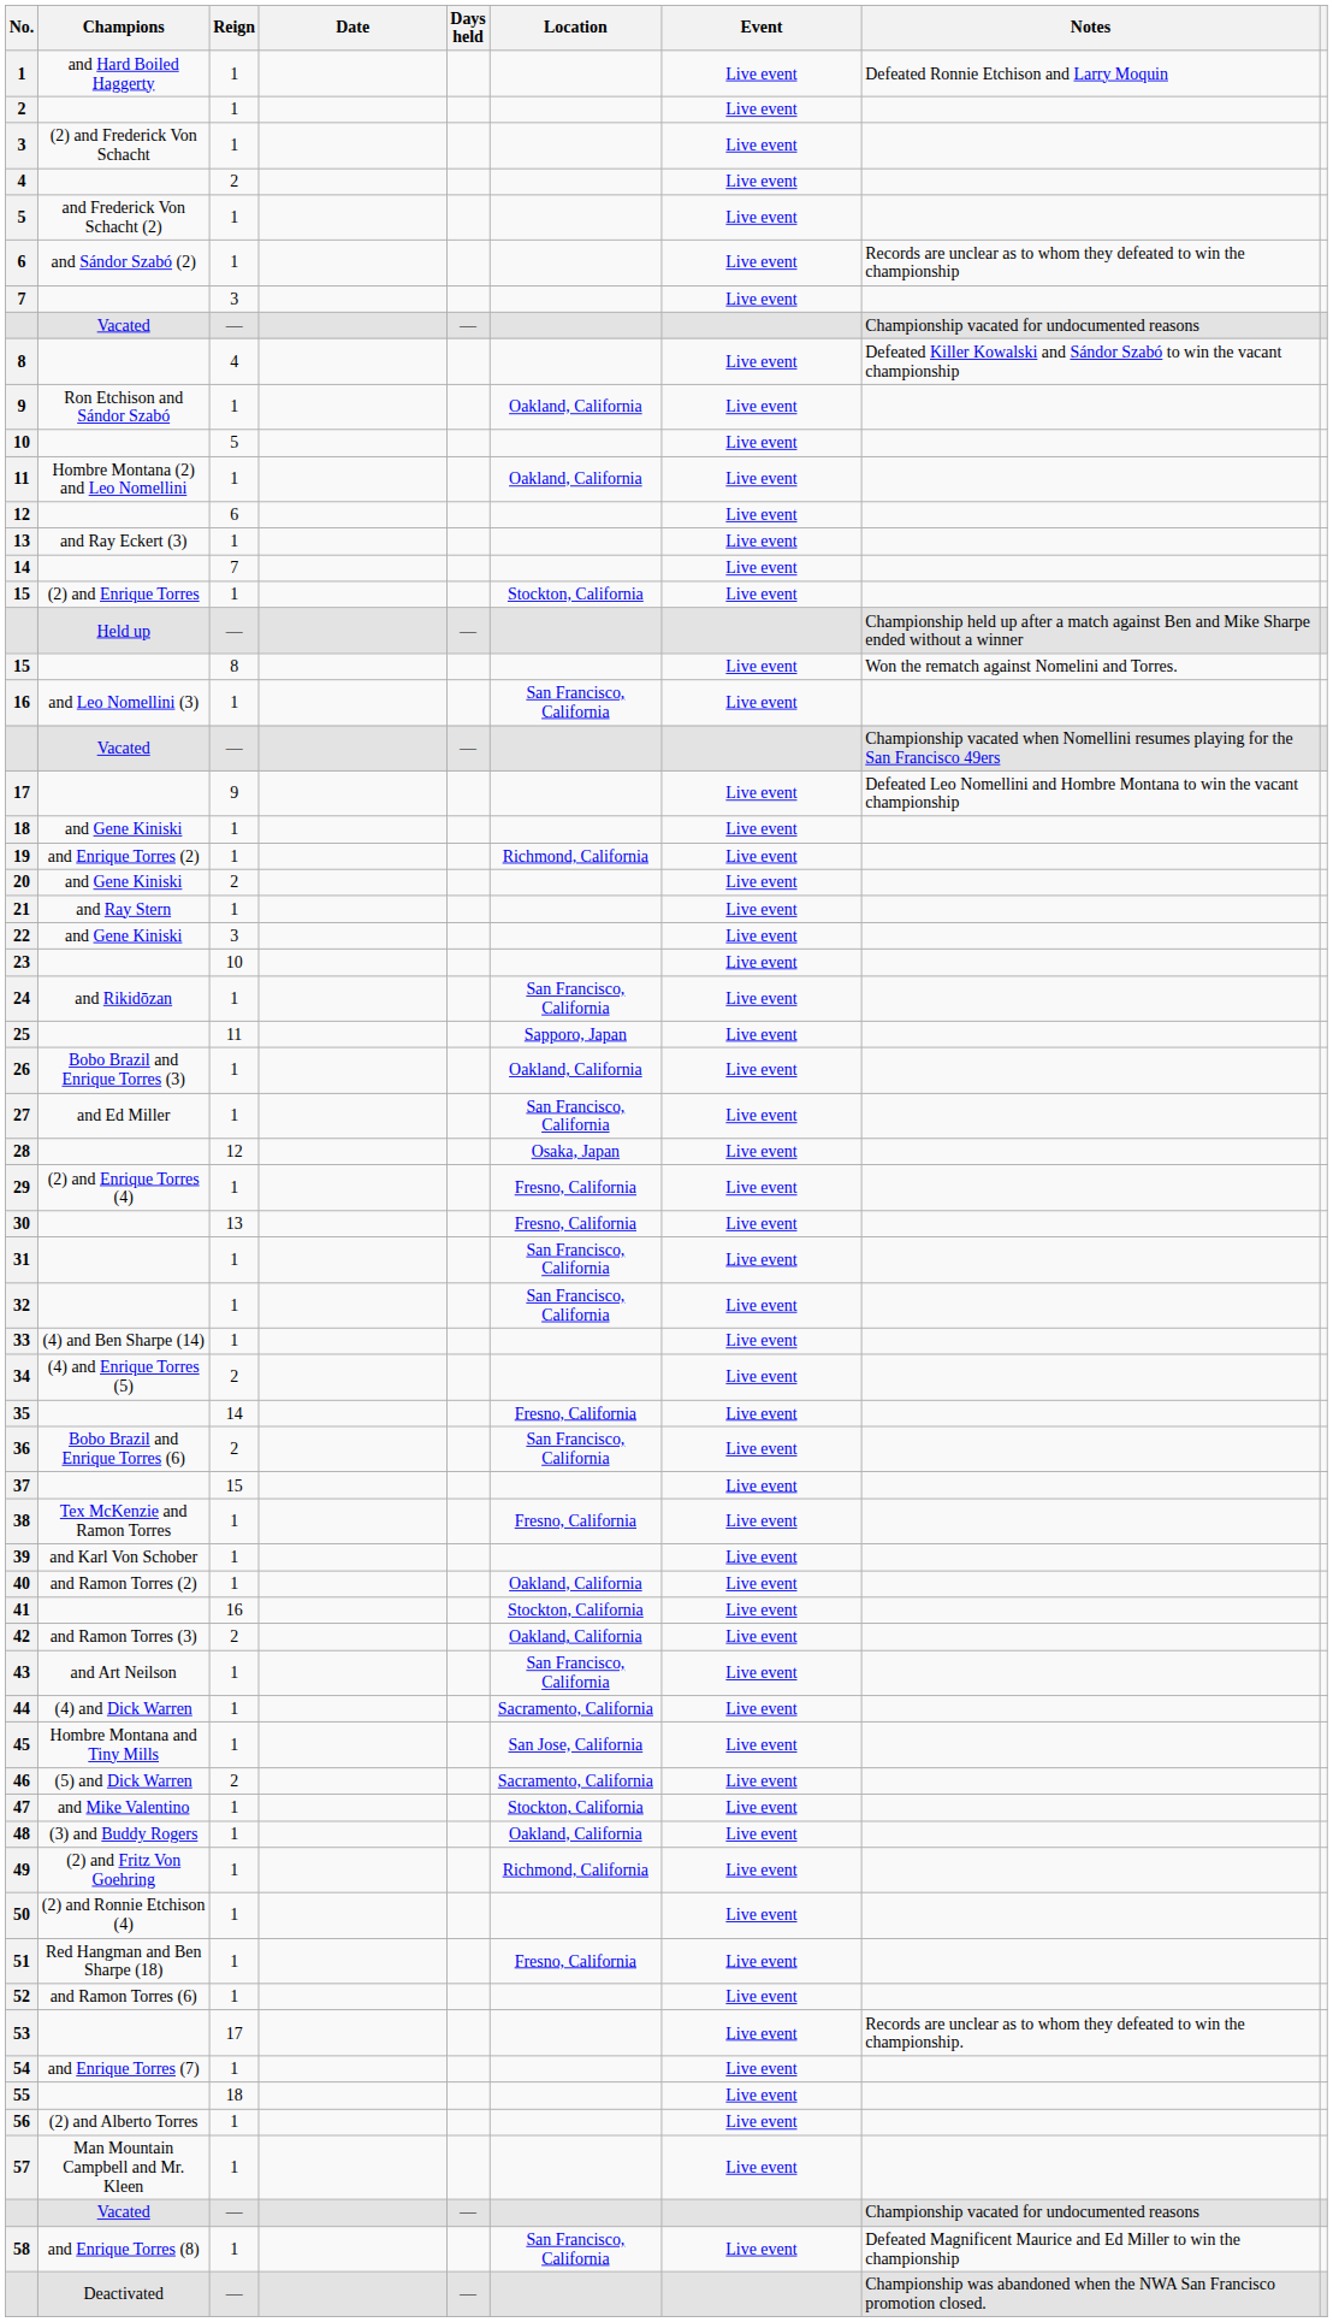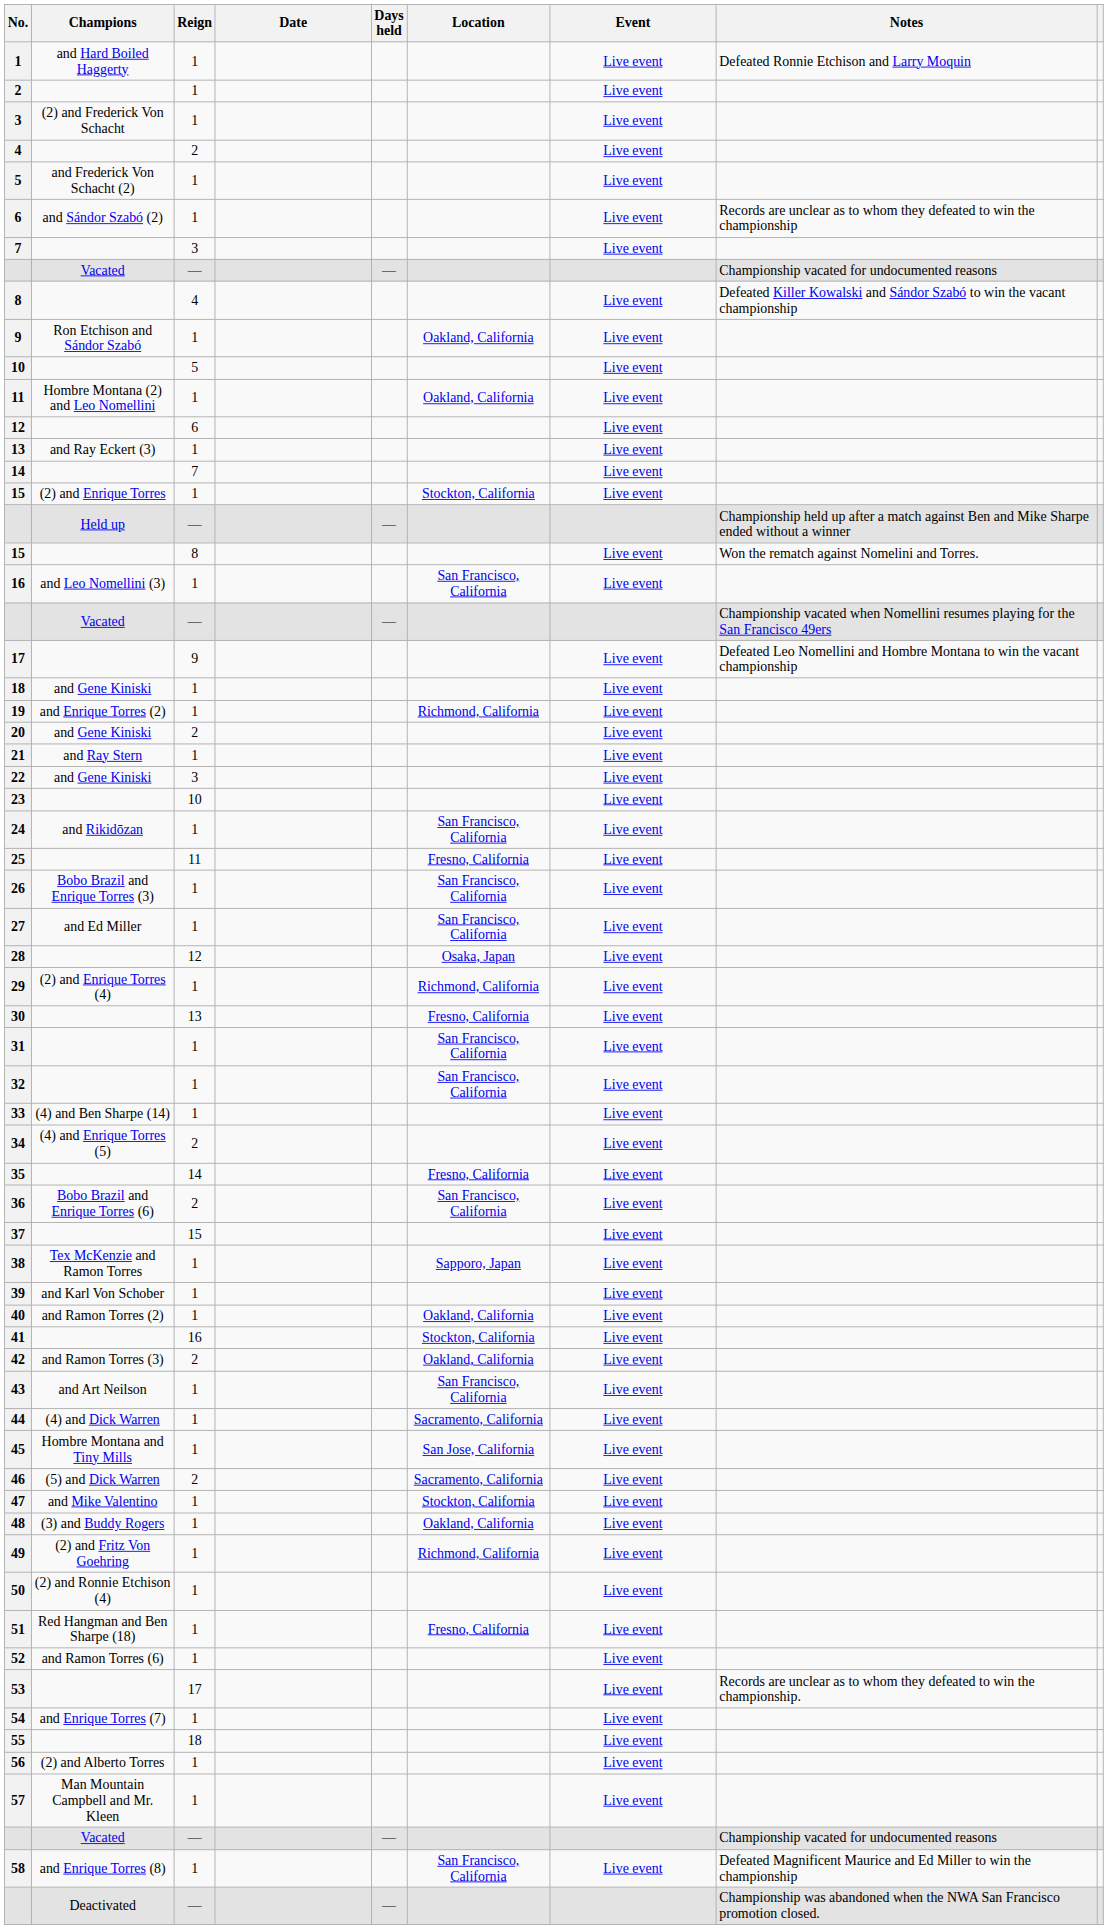25 | Location: Sapporo, Japan -> Fresno, California
26 | Location: Oakland, California -> San Francisco, California
29 | Location: Fresno, California -> Richmond, California
38 | Location: Fresno, California -> Sapporo, Japan
